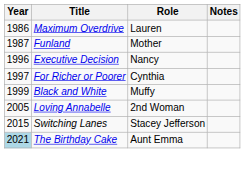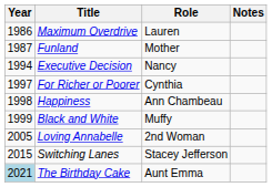Executive Decision | Year: 1996 -> 1994
+ row: 1998 | Happiness | Ann Chambeau
